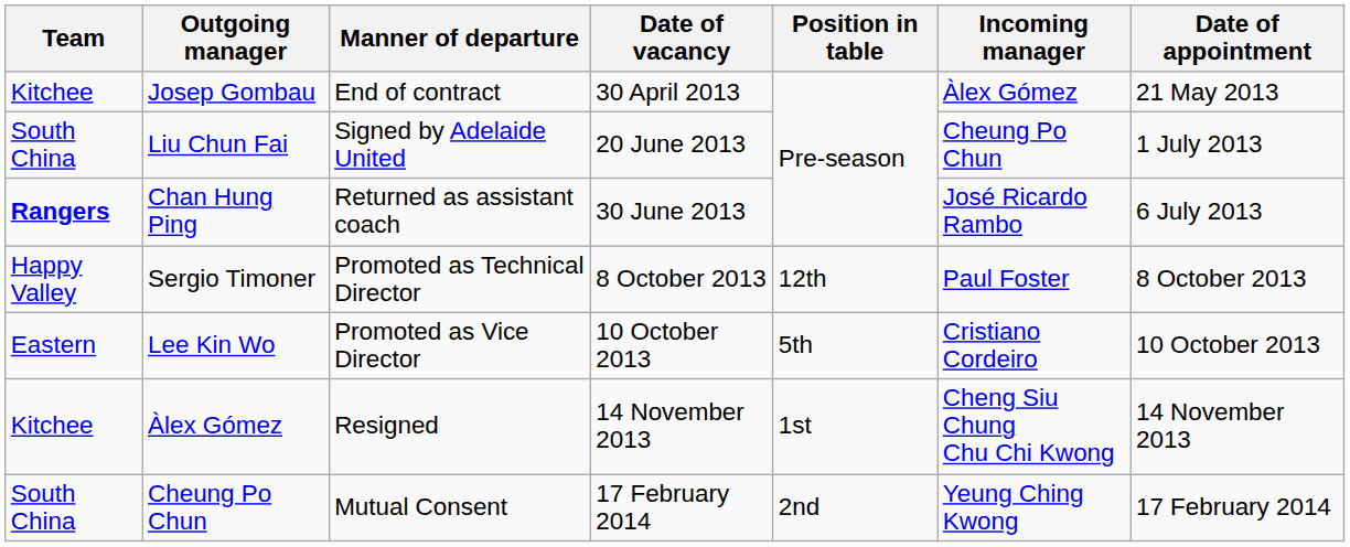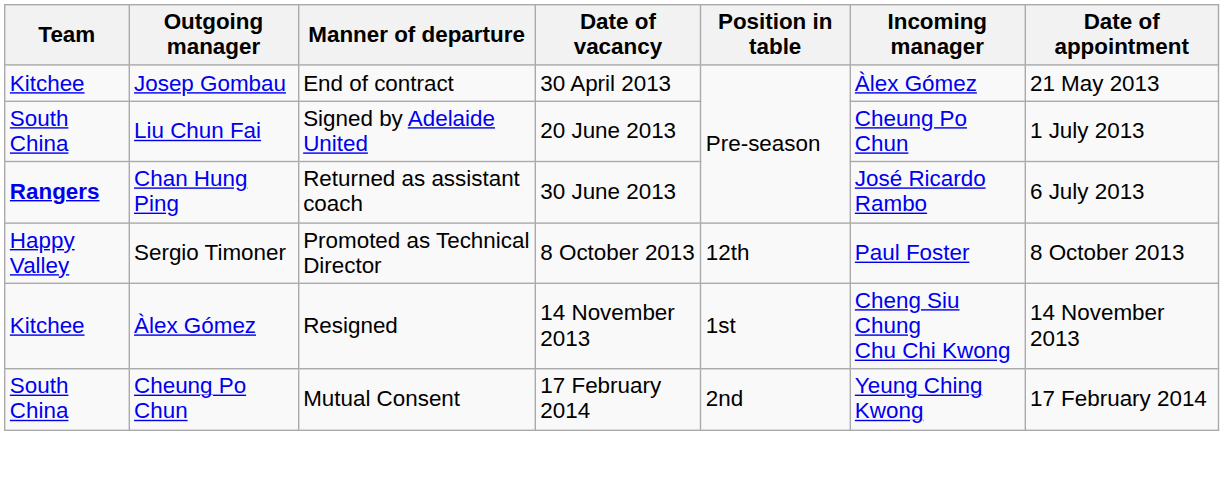- row: Eastern | Lee Kin Wo | Promoted as Vice Director | 10 October 2013 | 5th | Cristiano Cordeiro | 10 October 2013
